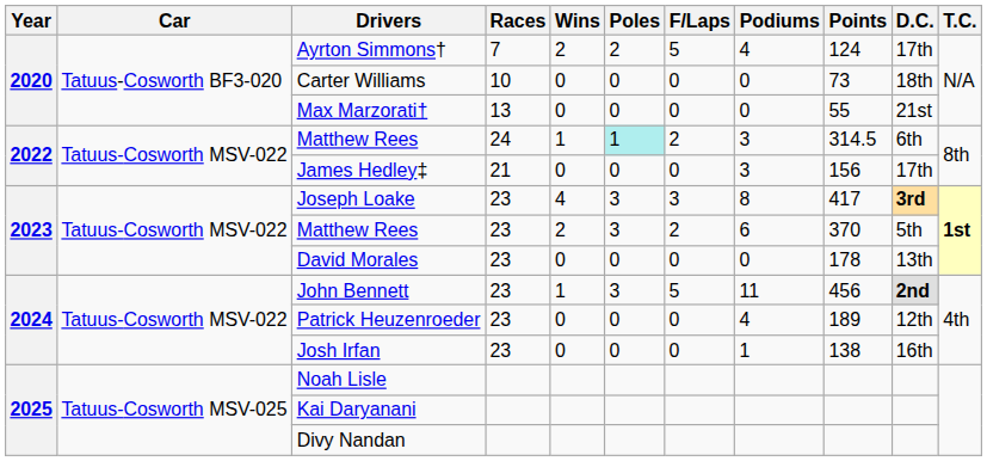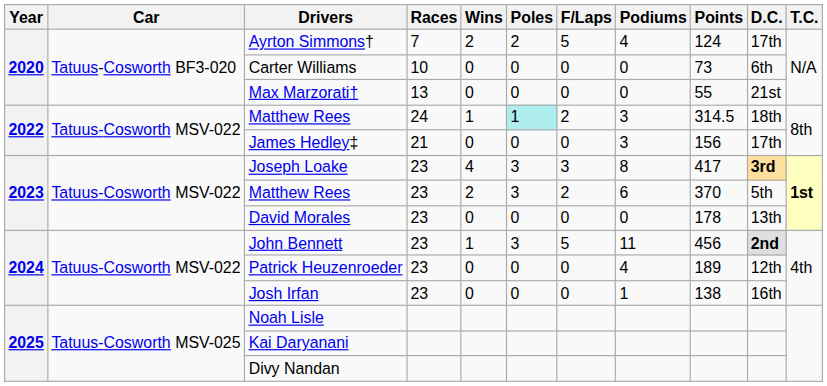Carter Williams | D.C.: 18th -> 6th
Matthew Rees / 24 | D.C.: 6th -> 18th
